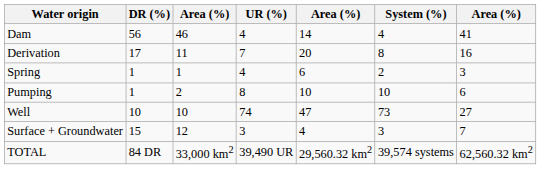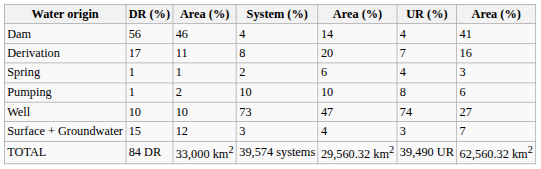columns swapped: UR (%) <-> System (%)
